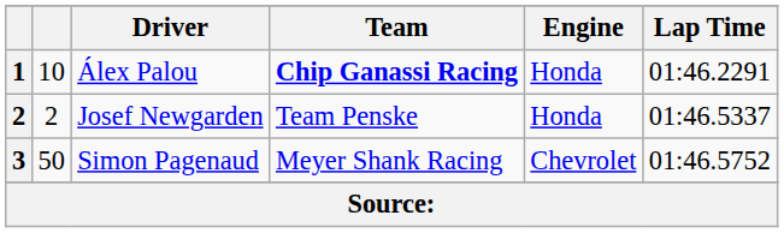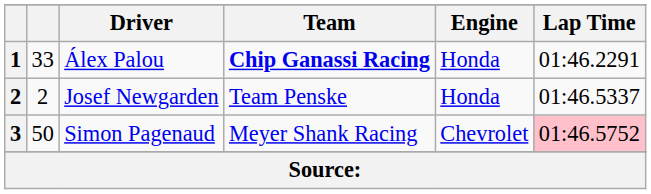Álex Palou | column 2: 10 -> 33
Simon Pagenaud | Lap Time: no background -> pink background
